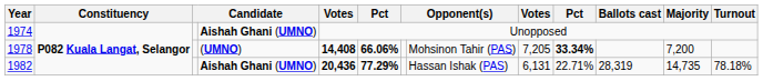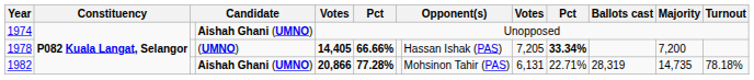1978 | column 5: 14,408 -> 14,405
1978 | column 6: 66.06% -> 66.66%
1978 | column 8: Mohsinon Tahir (PAS) -> Hassan Ishak (PAS)
1982 | column 5: 20,436 -> 20,866
1982 | column 6: 77.29% -> 77.28%
1982 | column 8: Hassan Ishak (PAS) -> Mohsinon Tahir (PAS)
